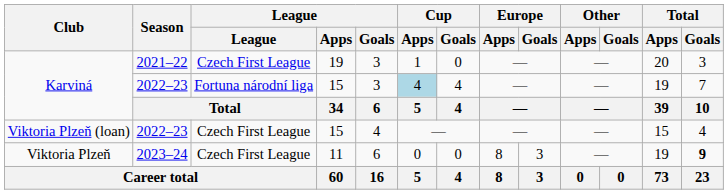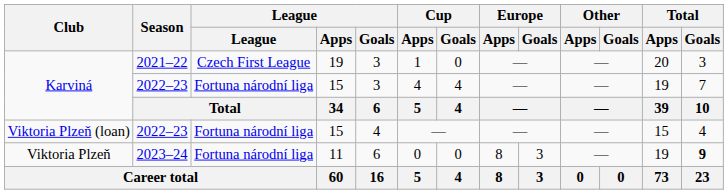Karviná / 2022–23 | Cup / Apps: lightblue background -> no background
Viktoria Plzeň (loan) | League: Czech First League -> Fortuna národní liga
Viktoria Plzeň | League: Czech First League -> Fortuna národní liga
